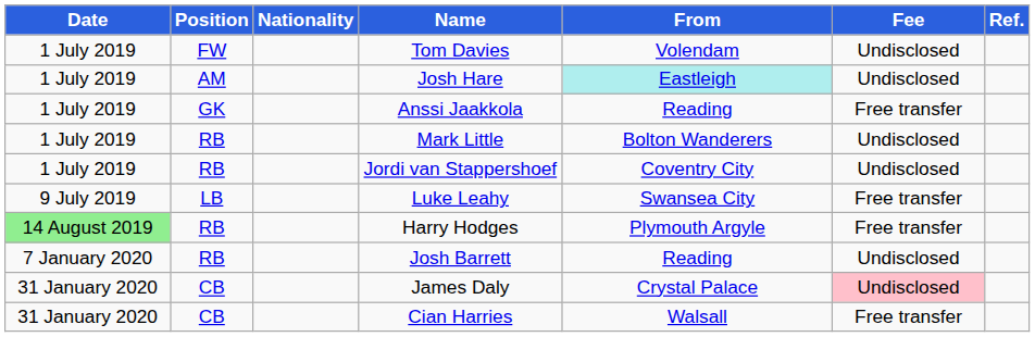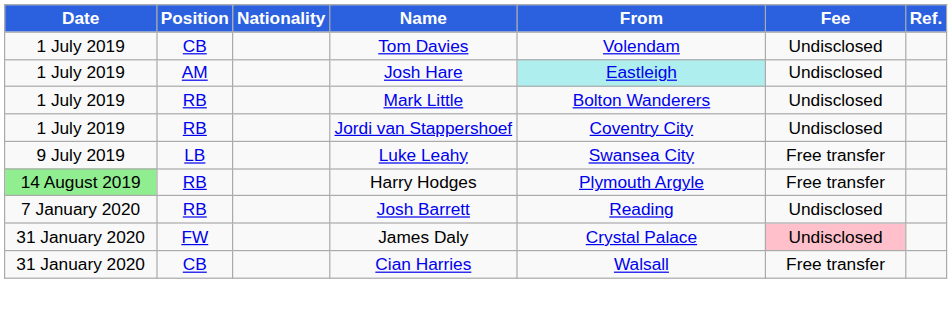Tom Davies | Position: FW -> CB
- row: 1 July 2019 | GK | Anssi Jaakkola | Reading | Free transfer
James Daly | Position: CB -> FW
